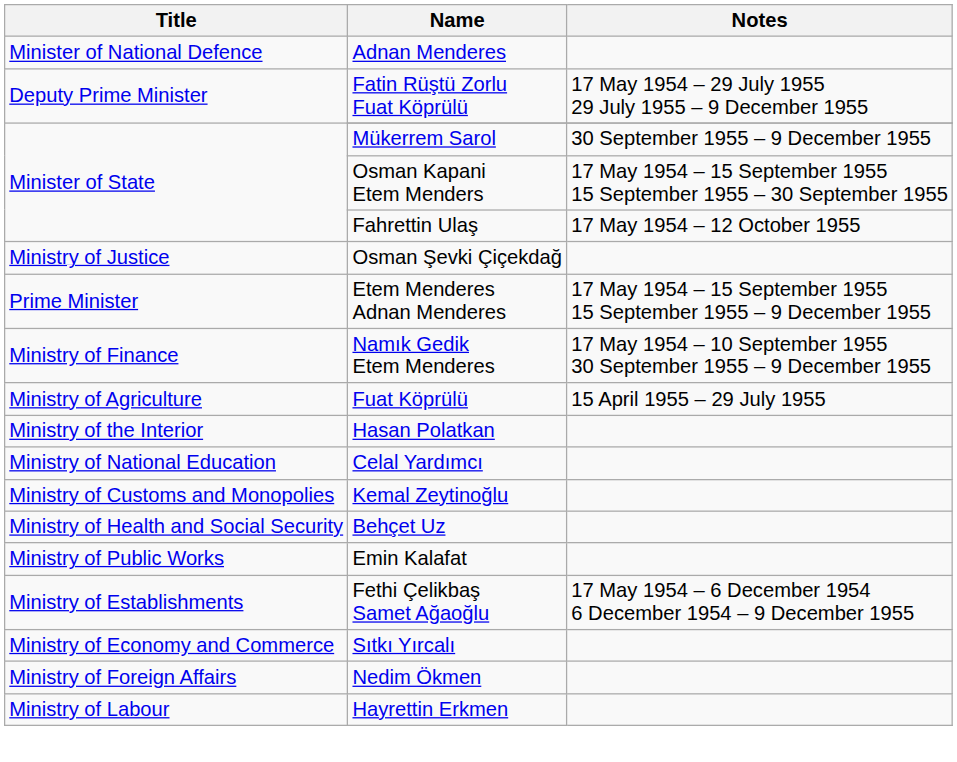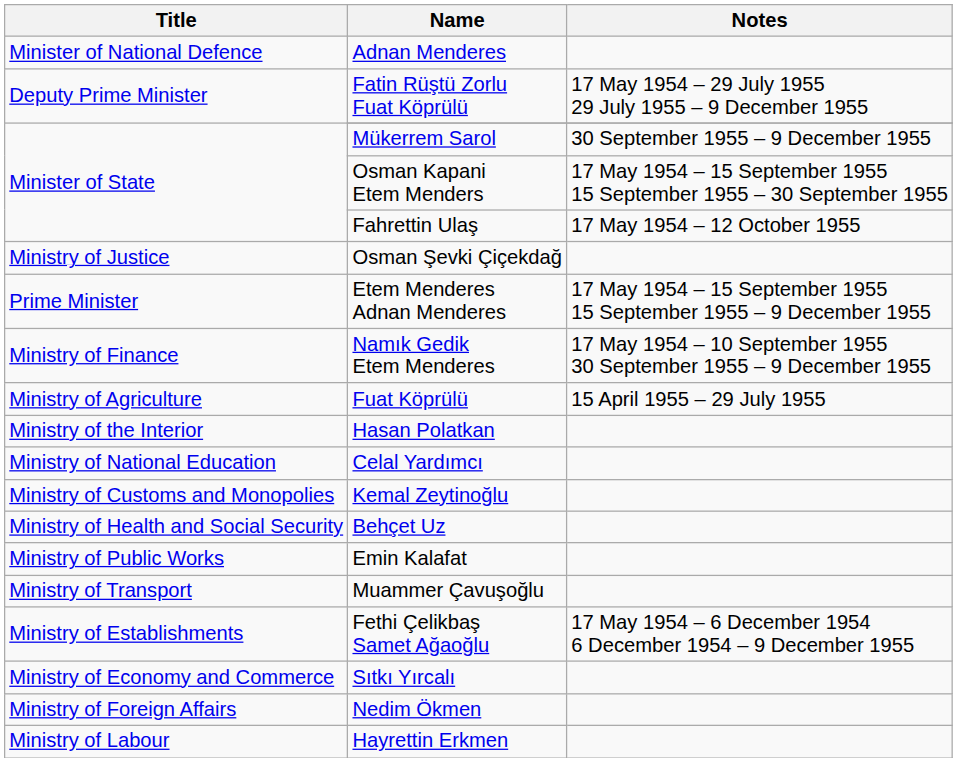+ row: Ministry of Transport | Muammer Çavuşoğlu
